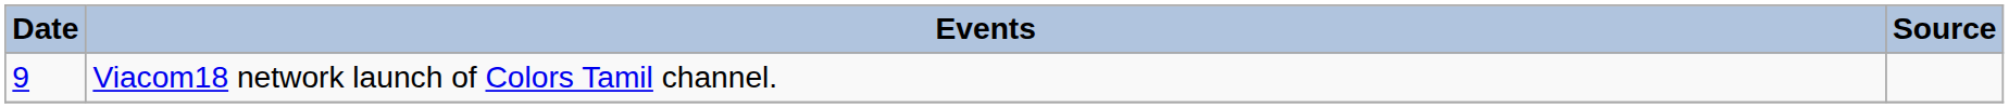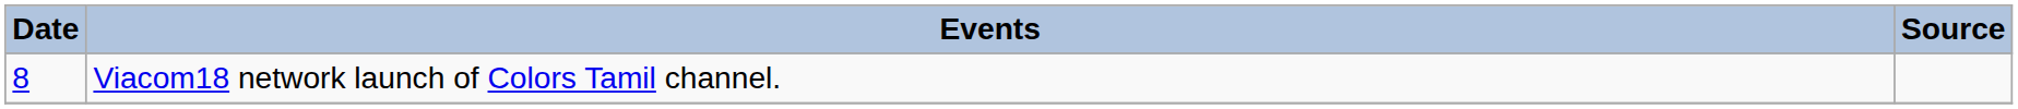Viacom18 network launch of Colors Tamil channel. | Date: 9 -> 8
